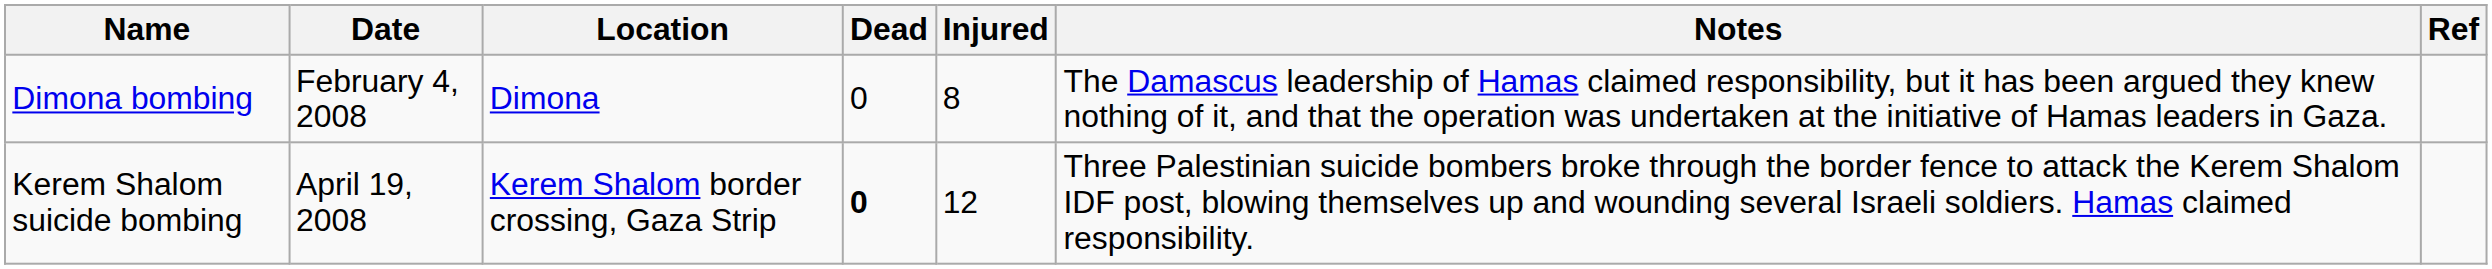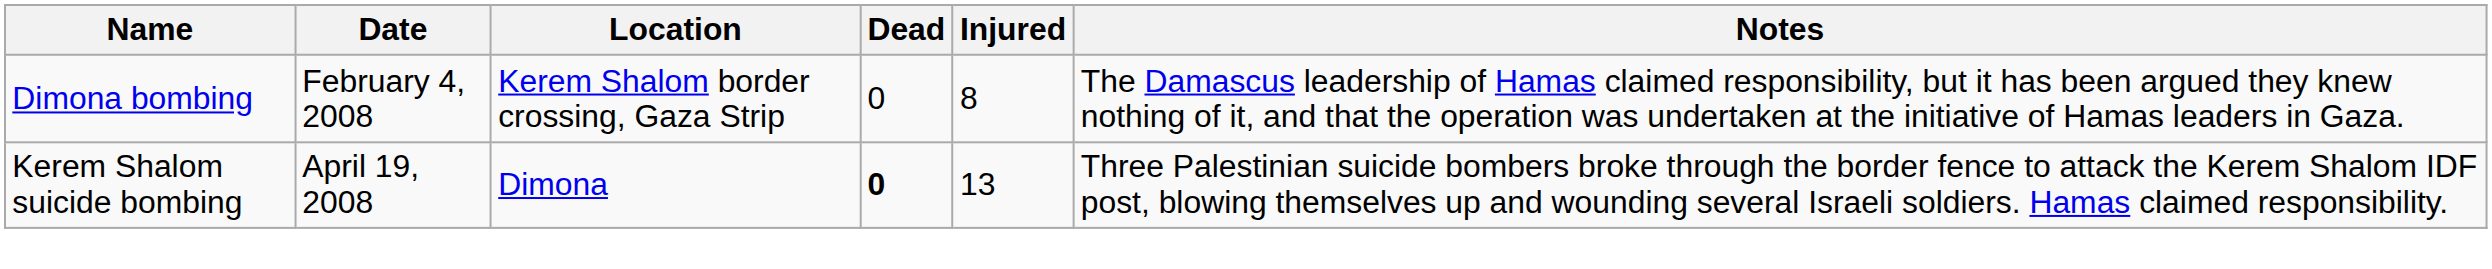- column: Ref
Dimona bombing | Location: Dimona -> Kerem Shalom border crossing, Gaza Strip
Kerem Shalom suicide bombing | Location: Kerem Shalom border crossing, Gaza Strip -> Dimona
Kerem Shalom suicide bombing | Injured: 12 -> 13
